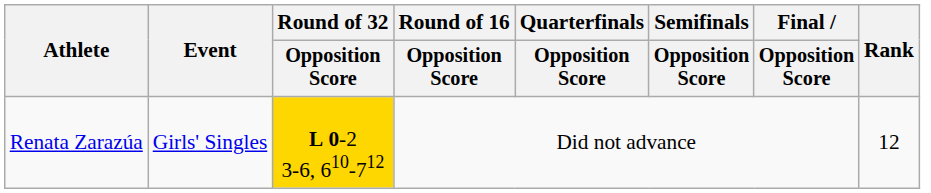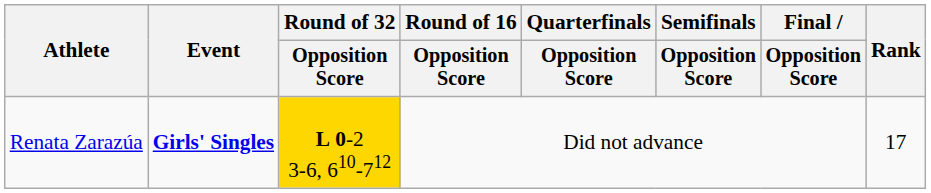Renata Zarazúa | Event: normal -> bold
Renata Zarazúa | Rank: 12 -> 17
